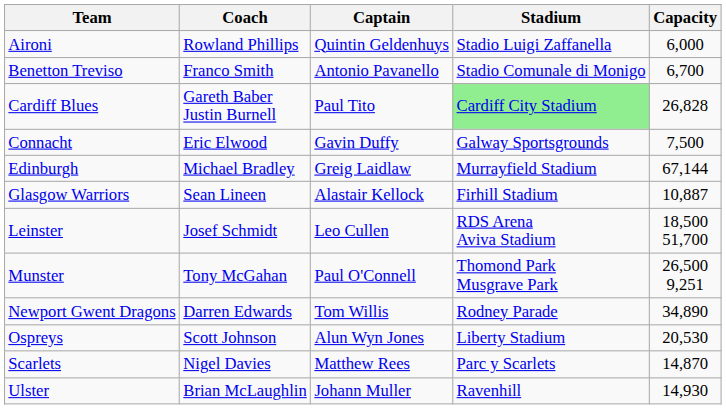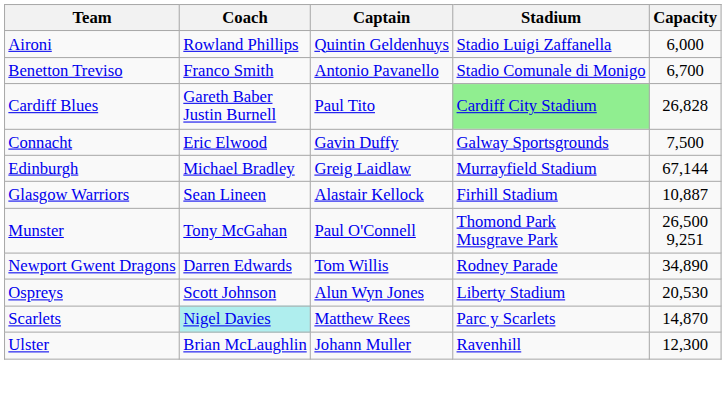- row: Leinster | Josef Schmidt | Leo Cullen | RDS Arena Aviva Stadium | 18,500 51,700
Scarlets | Coach: no background -> paleturquoise background
Ulster | Capacity: 14,930 -> 12,300
